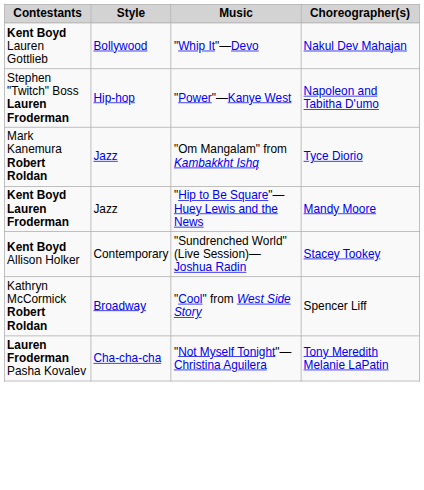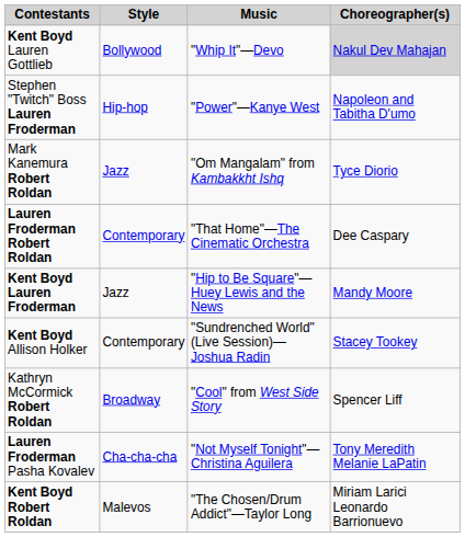Kent Boyd Lauren Gottlieb | Choreographer(s): no background -> lightgrey background
+ row: Lauren Froderman Robert Roldan | Contemporary | "That Home"—The Cinematic Orchestra | Dee Caspary
+ row: Kent Boyd Robert Roldan | Malevos | "The Chosen/Drum Addict"—Taylor Long | Miriam Larici Leonardo Barrionuevo
